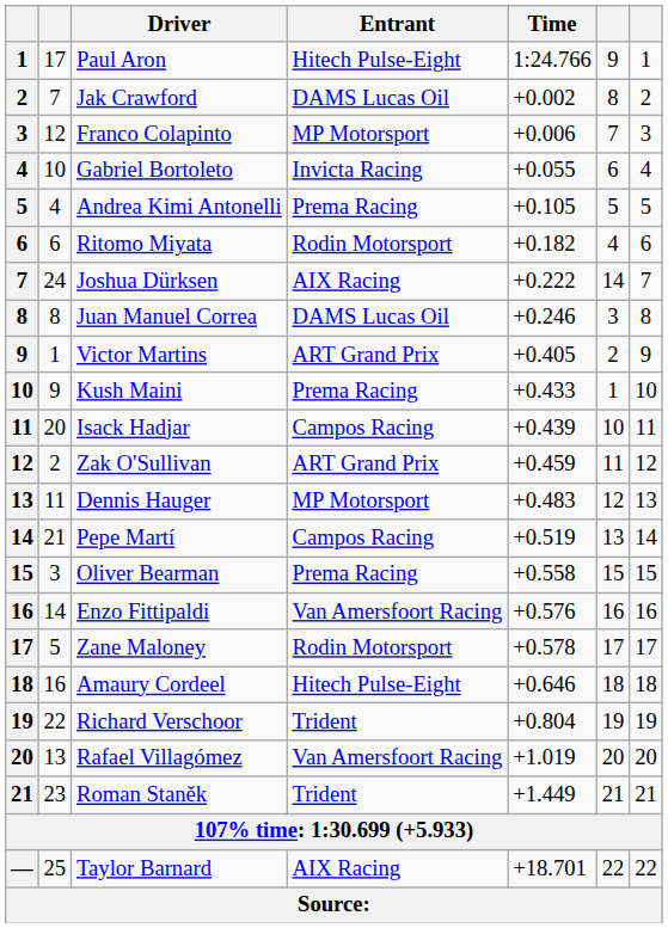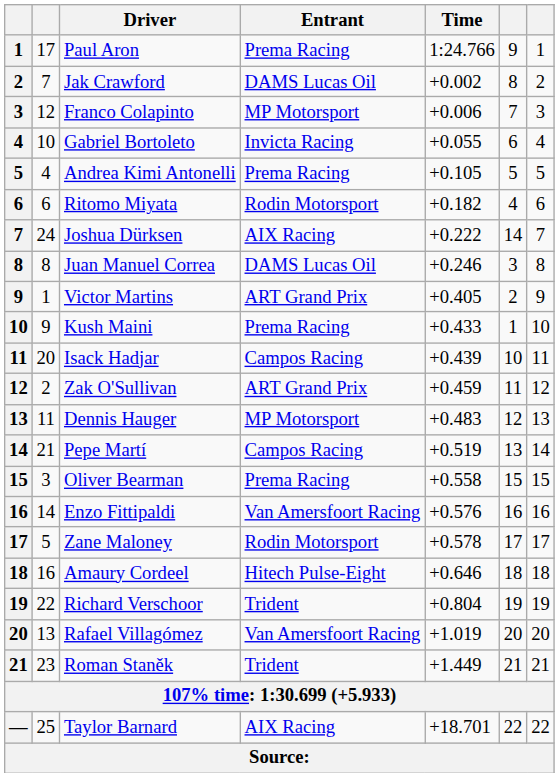Paul Aron | Entrant: Hitech Pulse-Eight -> Prema Racing
